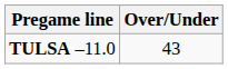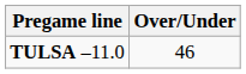TULSA –11.0 | Over/Under: 43 -> 46
